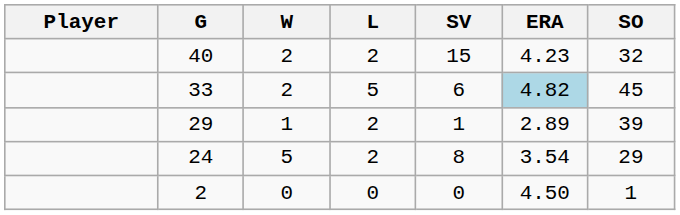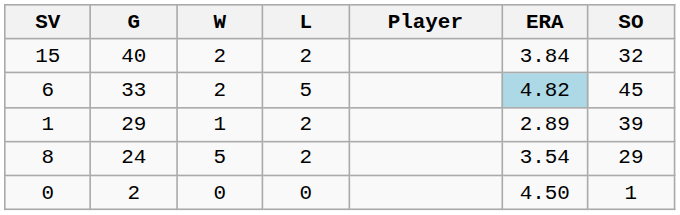columns swapped: Player <-> SV
40 | ERA: 4.23 -> 3.84
